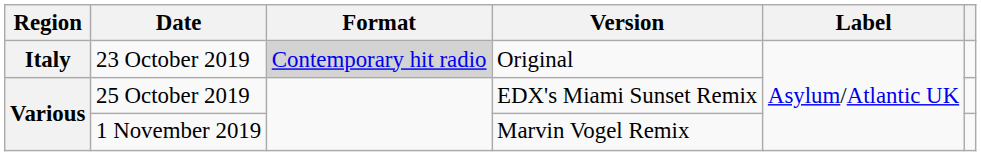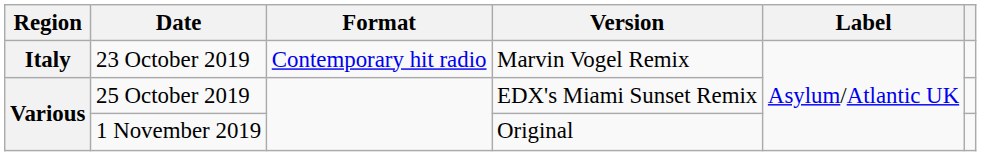23 October 2019 | Format: lightgrey background -> no background
23 October 2019 | Version: Original -> Marvin Vogel Remix
1 November 2019 | Version: Marvin Vogel Remix -> Original
